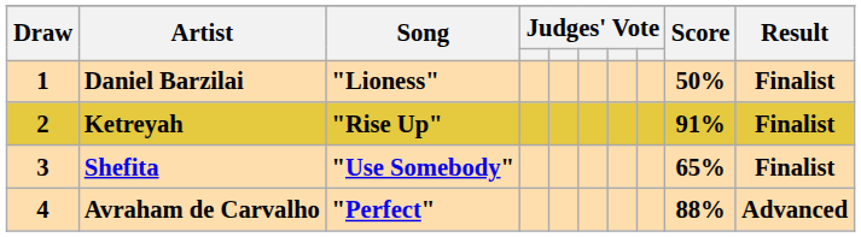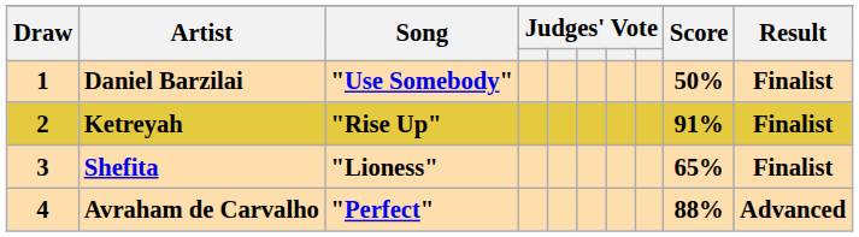Daniel Barzilai | Song: "Lioness" -> "Use Somebody"
Shefita | Song: "Use Somebody" -> "Lioness"
